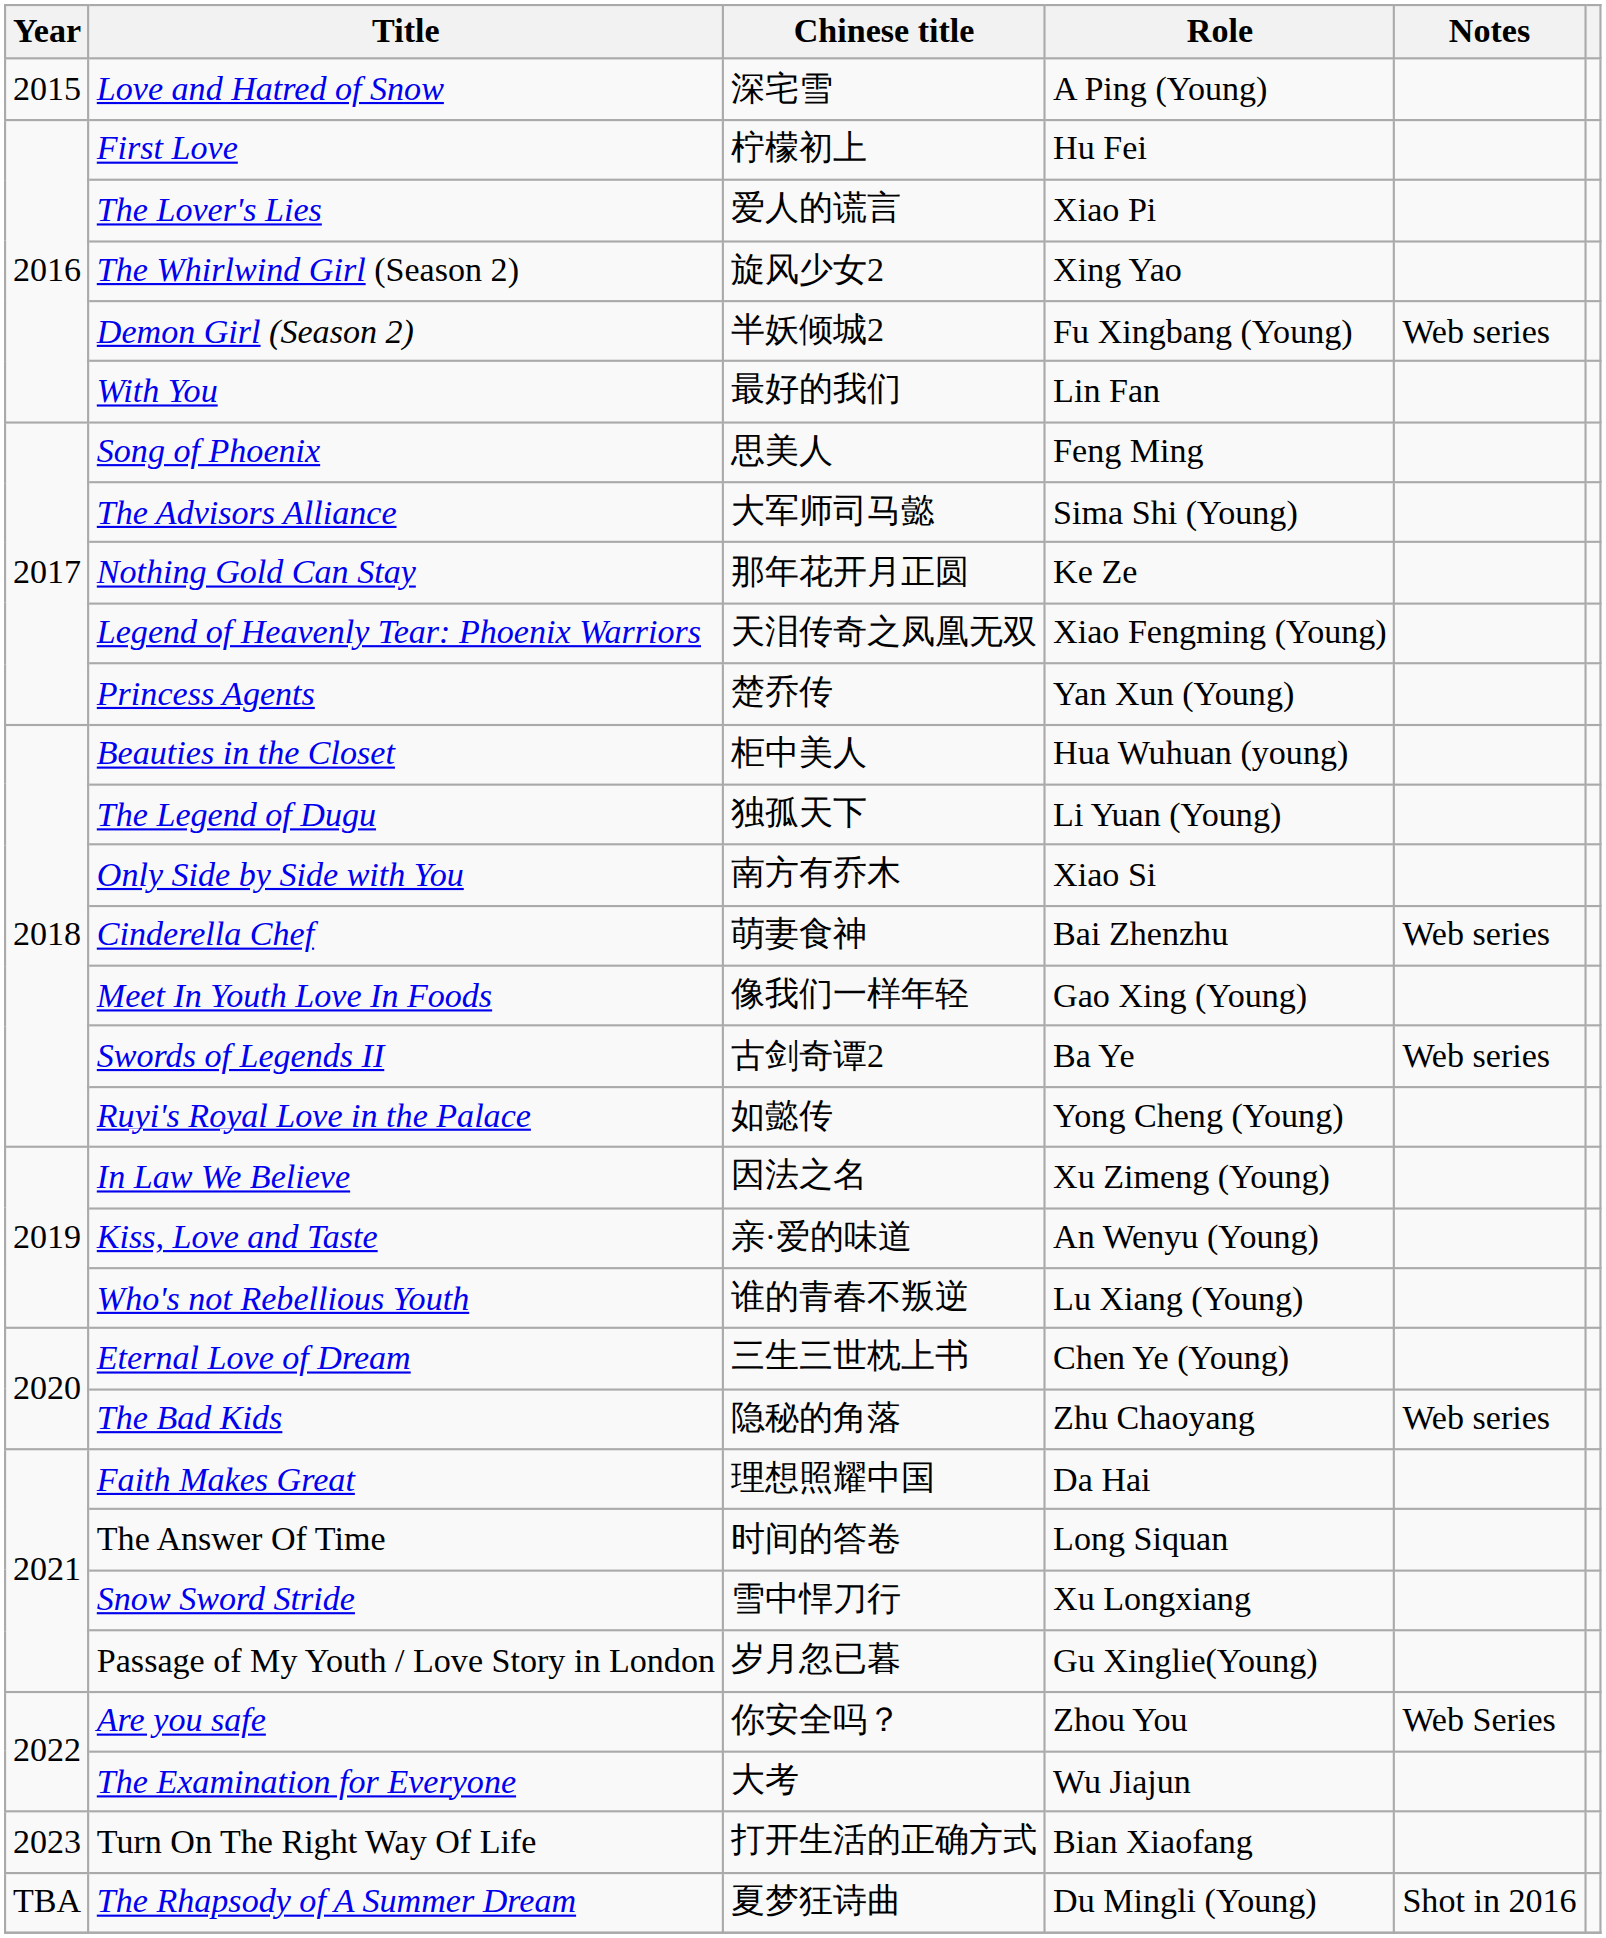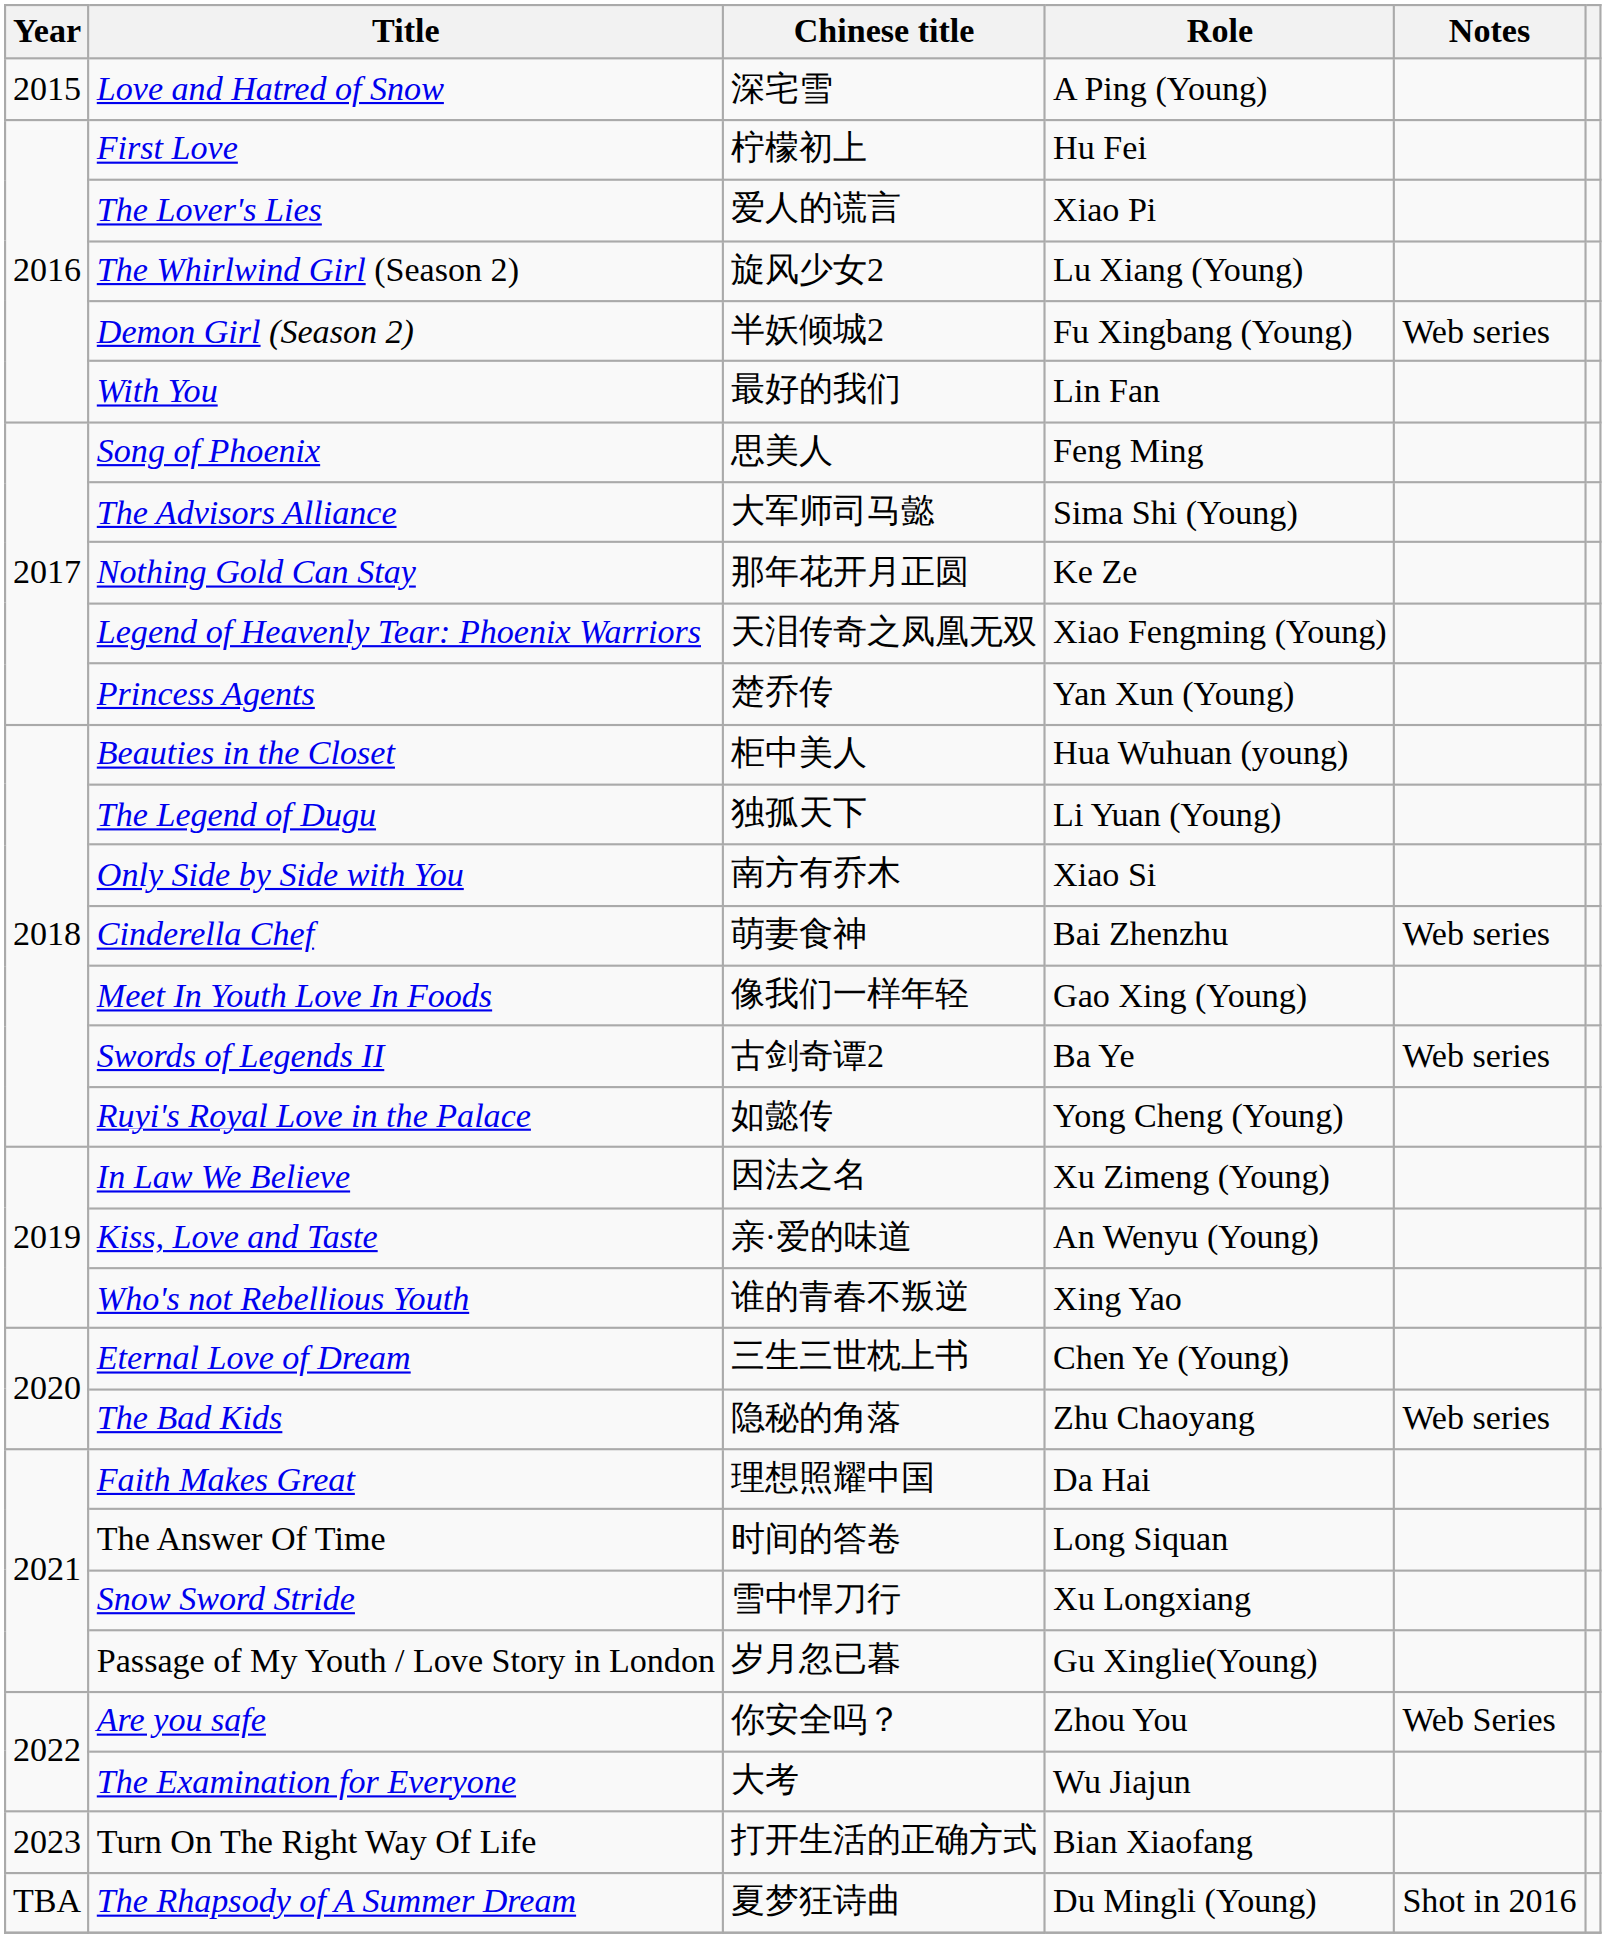The Whirlwind Girl (Season 2) | Role: Xing Yao -> Lu Xiang (Young)
Who's not Rebellious Youth | Role: Lu Xiang (Young) -> Xing Yao
